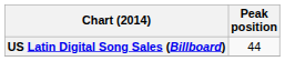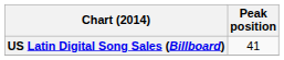US Latin Digital Song Sales (Billboard) | Peak position: 44 -> 41
